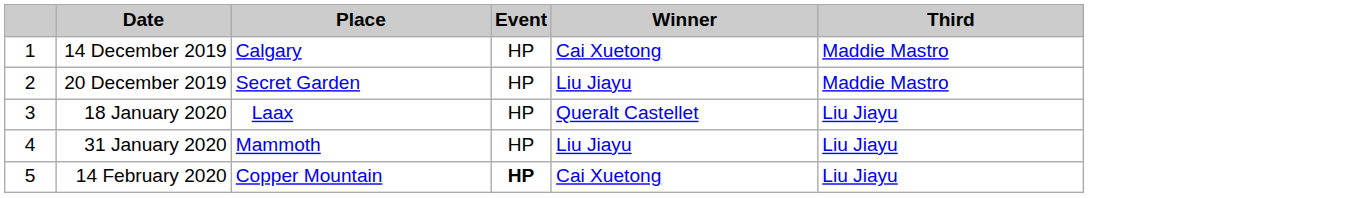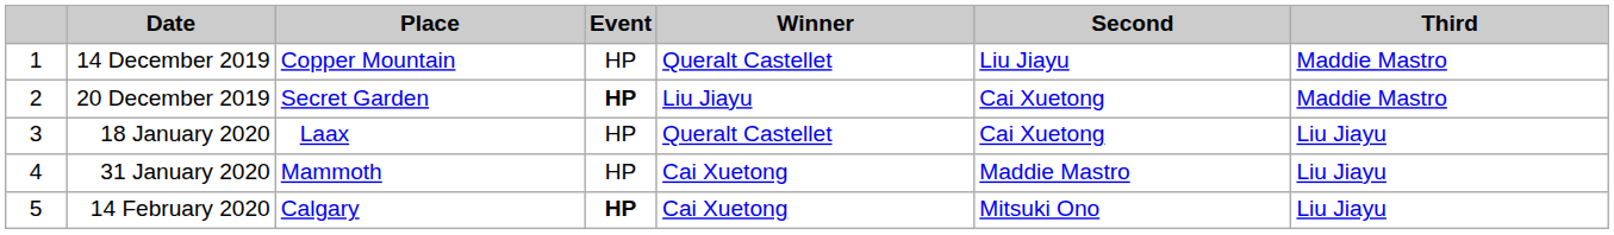+ column: Second | Liu Jiayu | Cai Xuetong | Cai Xuetong | Maddie Mastro | Mitsuki Ono
14 December 2019 | Place: Calgary -> Copper Mountain
14 December 2019 | Winner: Cai Xuetong -> Queralt Castellet
20 December 2019 | Event: normal -> bold
31 January 2020 | Winner: Liu Jiayu -> Cai Xuetong
14 February 2020 | Place: Copper Mountain -> Calgary
